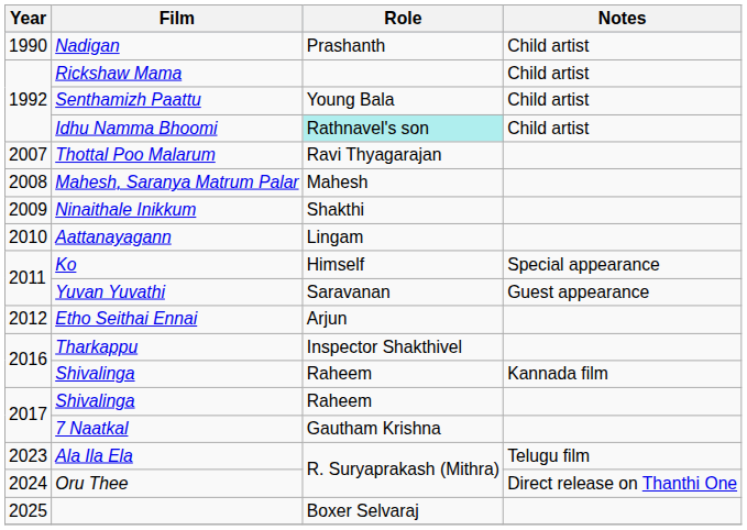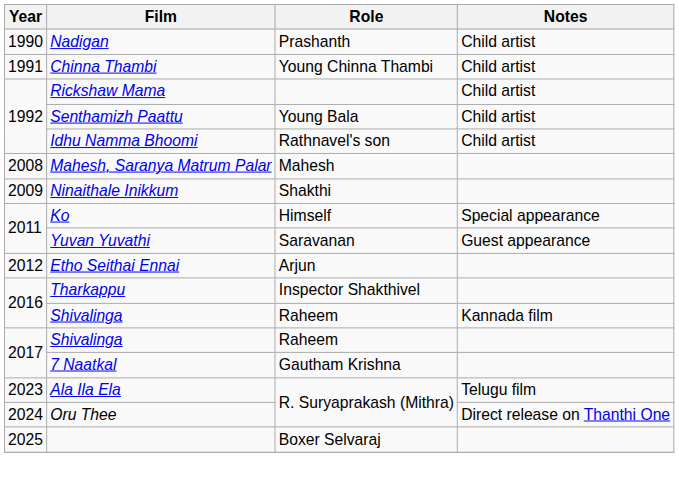+ row: 1991 | Chinna Thambi | Young Chinna Thambi | Child artist
Idhu Namma Bhoomi | Role: paleturquoise background -> no background
- row: 2007 | Thottal Poo Malarum | Ravi Thyagarajan
- row: 2010 | Aattanayagann | Lingam
